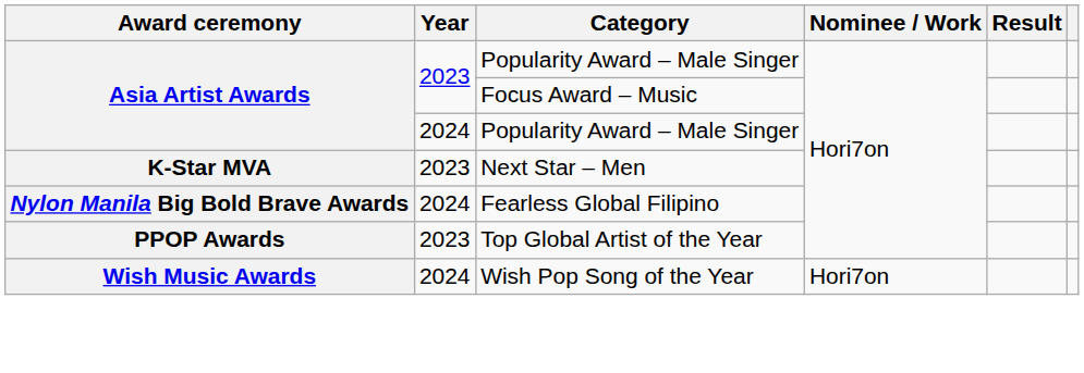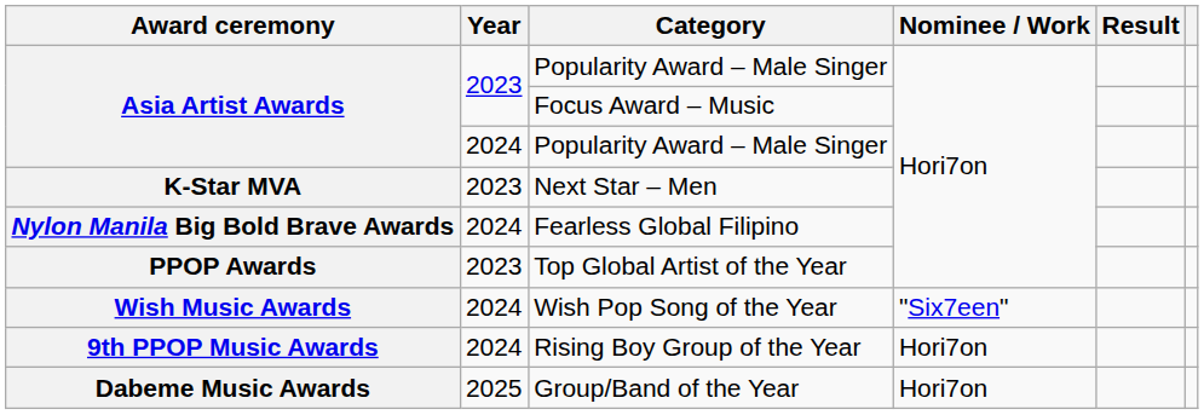Wish Pop Song of the Year | Nominee / Work: Hori7on -> "Six7een"
+ row: 9th PPOP Music Awards | 2024 | Rising Boy Group of the Year | Hori7on
+ row: Dabeme Music Awards | 2025 | Group/Band of the Year | Hori7on
